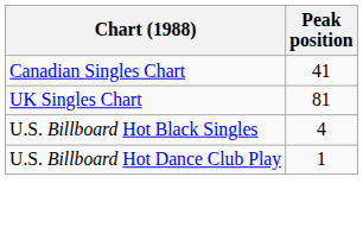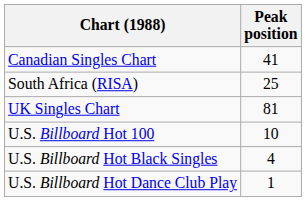+ row: South Africa (RISA) | 25
+ row: U.S. Billboard Hot 100 | 10
